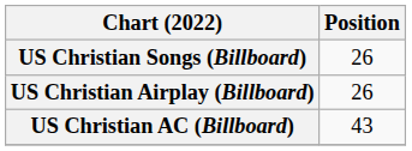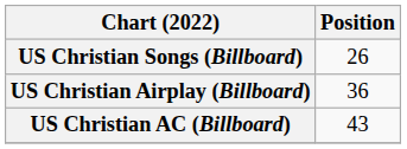US Christian Airplay (Billboard) | Position: 26 -> 36
